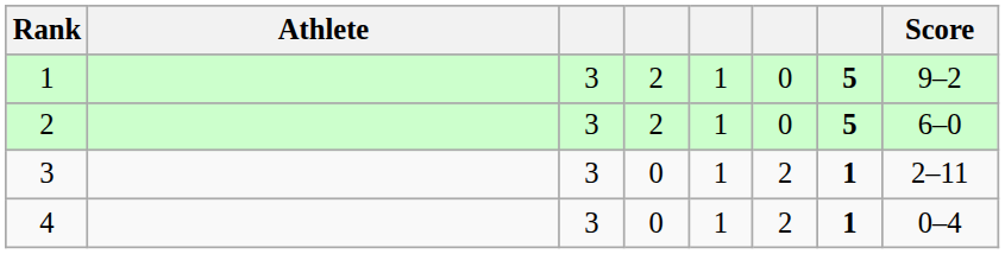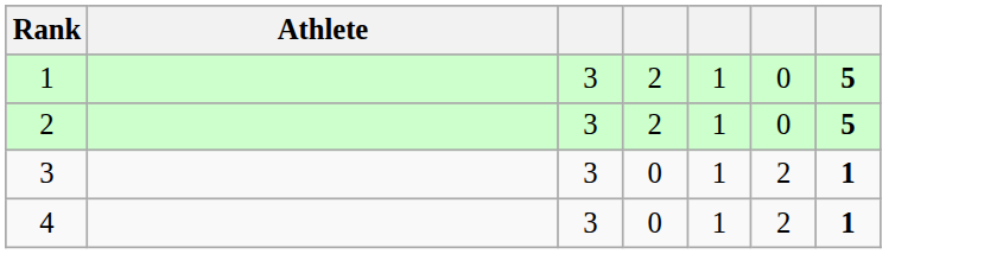- column: Score | 9–2 | 6–0 | 2–11 | 0–4
